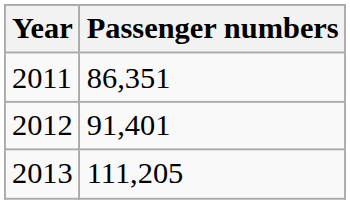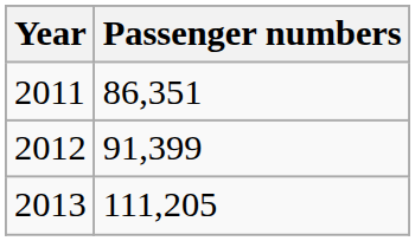2012 | Passenger numbers: 91,401 -> 91,399
